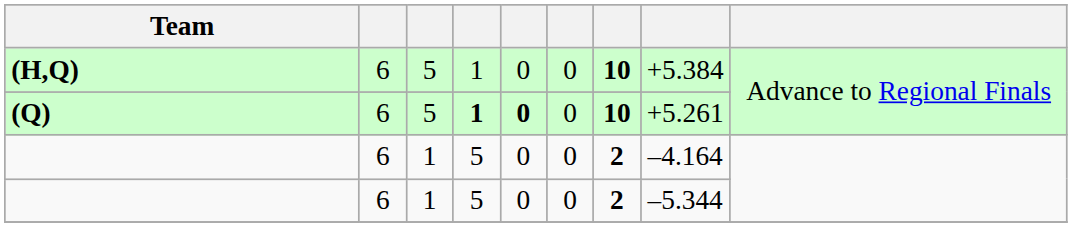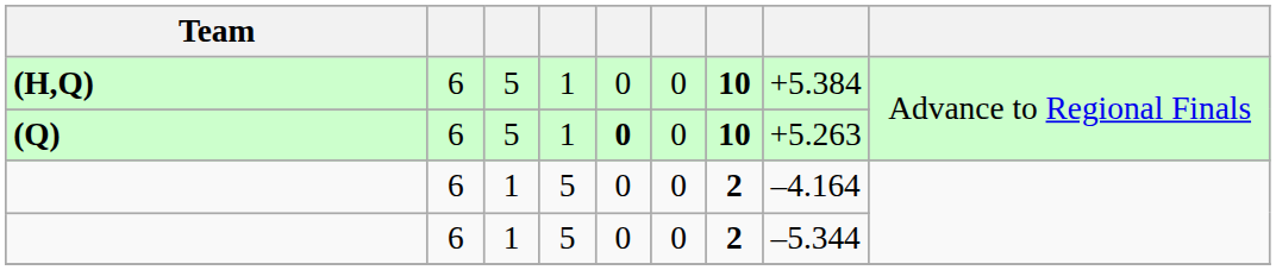(Q) | column 4: bold -> normal
(Q) | column 8: +5.261 -> +5.263
